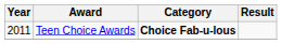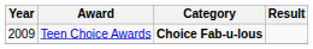Teen Choice Awards | Year: 2011 -> 2009
